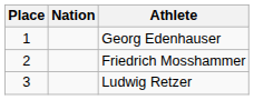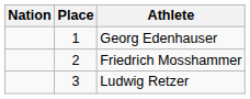columns swapped: Place <-> Nation
